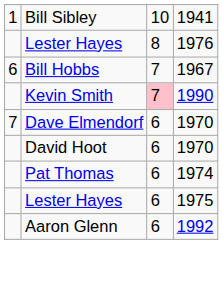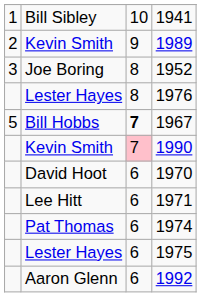+ row: 2 | Kevin Smith | 9 | 1989
+ row: 3 | Joe Boring | 8 | 1952
1967 | column 1: 6 -> 5
1967 | column 3: normal -> bold
- row: 7 | Dave Elmendorf | 6 | 1970
+ row: Lee Hitt | 6 | 1971
